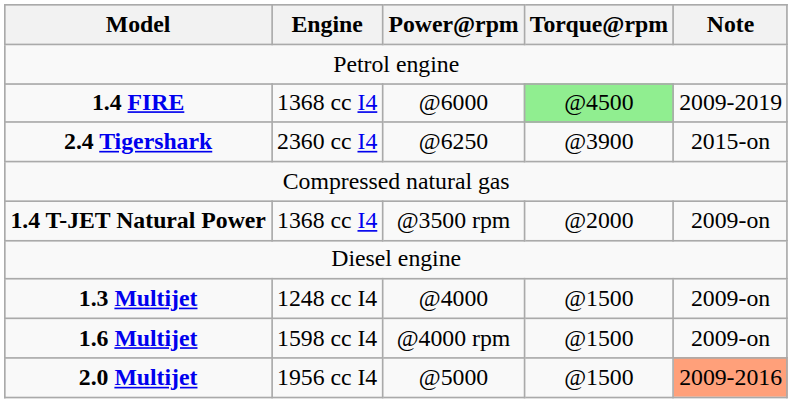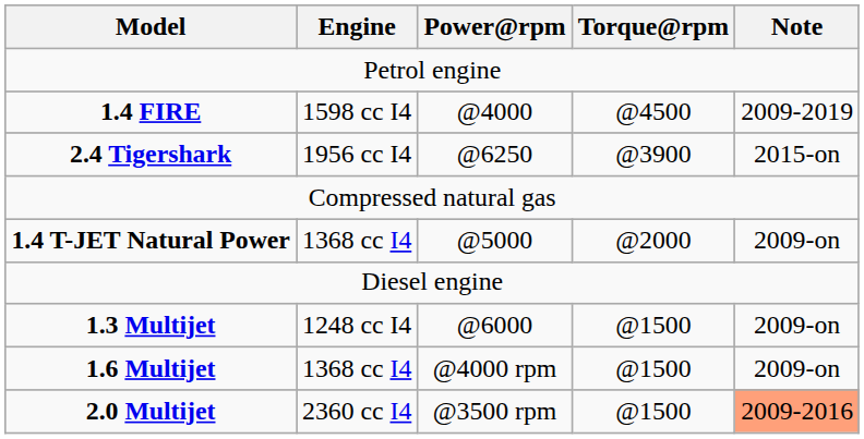1.4 FIRE | Engine: 1368 cc I4 -> 1598 cc I4
1.4 FIRE | Power@rpm: @6000 -> @4000
1.4 FIRE | Torque@rpm: lightgreen background -> no background
2.4 Tigershark | Engine: 2360 cc I4 -> 1956 cc I4
1.4 T-JET Natural Power | Power@rpm: @3500 rpm -> @5000
1.3 Multijet | Power@rpm: @4000 -> @6000
1.6 Multijet | Engine: 1598 cc I4 -> 1368 cc I4
2.0 Multijet | Engine: 1956 cc I4 -> 2360 cc I4
2.0 Multijet | Power@rpm: @5000 -> @3500 rpm
